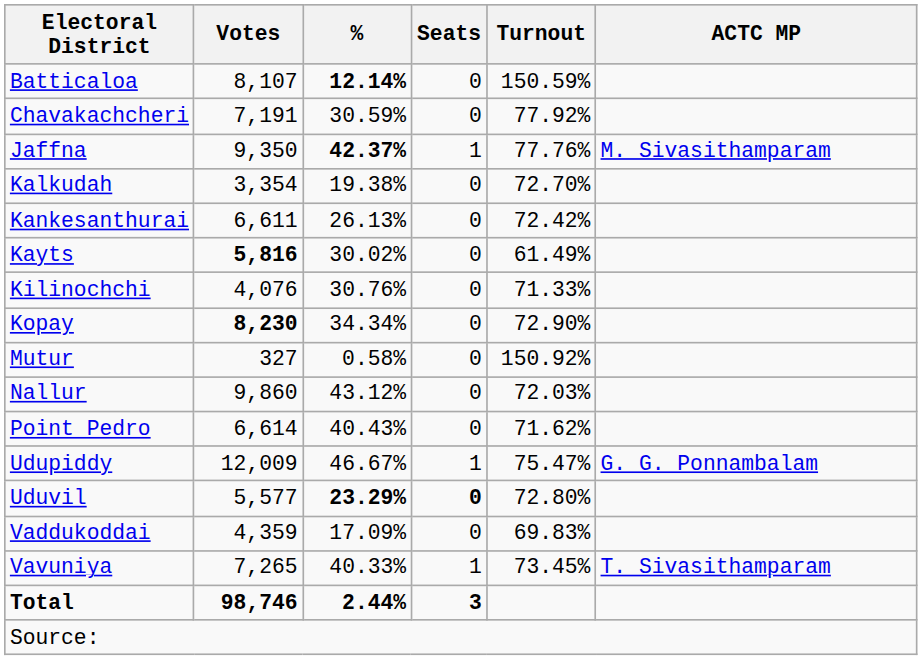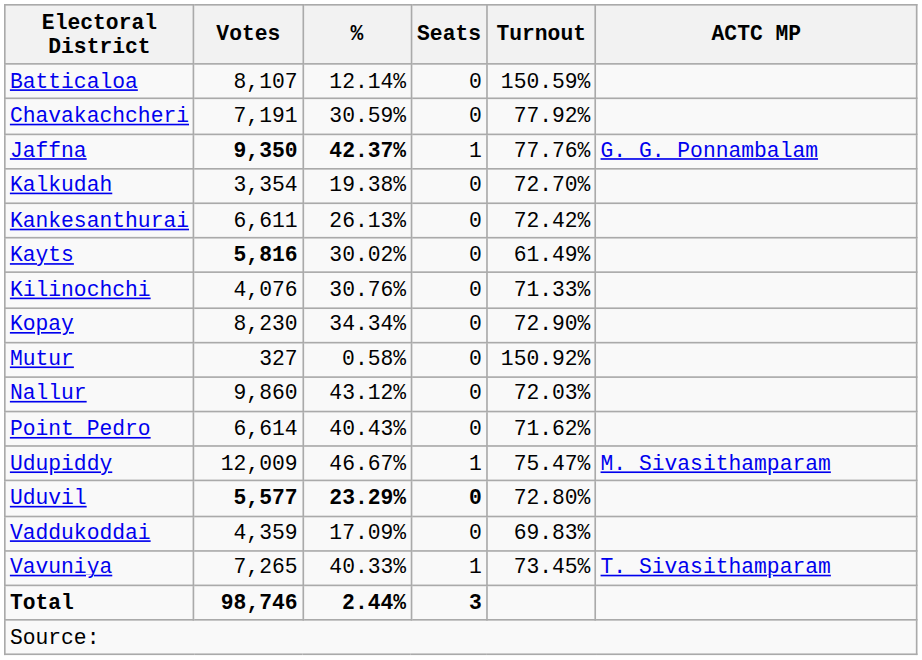Batticaloa | %: bold -> normal
Jaffna | Votes: normal -> bold
Jaffna | ACTC MP: M. Sivasithamparam -> G. G. Ponnambalam
Kopay | Votes: bold -> normal
Udupiddy | ACTC MP: G. G. Ponnambalam -> M. Sivasithamparam
Uduvil | Votes: normal -> bold
